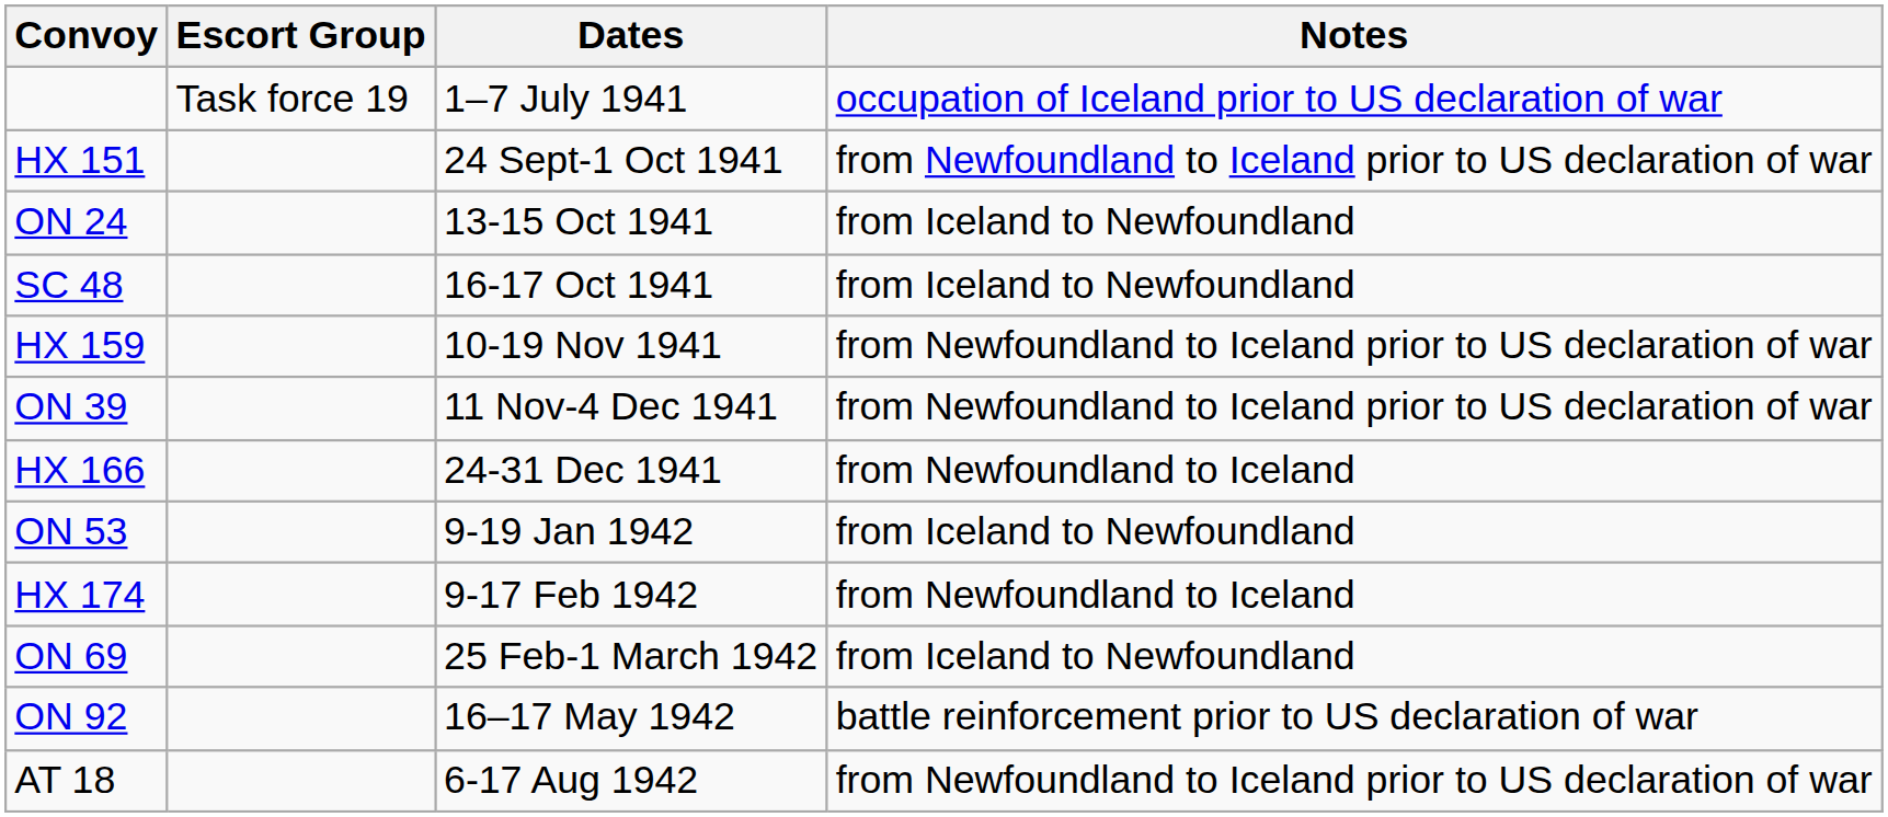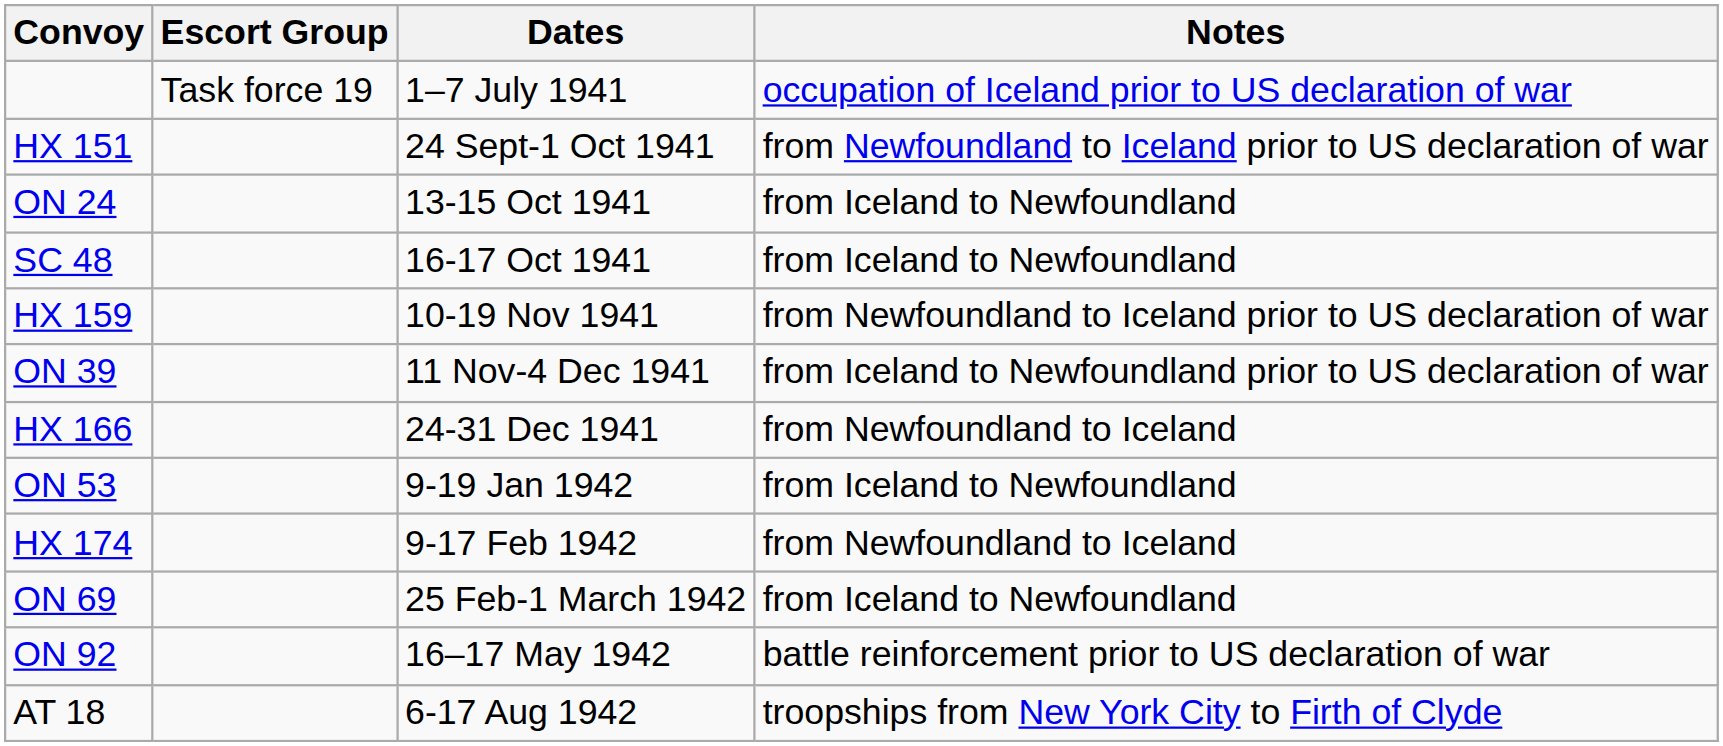ON 39 | Notes: from Newfoundland to Iceland prior to US declaration of war -> from Iceland to Newfoundland prior to US declaration of war
AT 18 | Notes: from Newfoundland to Iceland prior to US declaration of war -> troopships from New York City to Firth of Clyde
